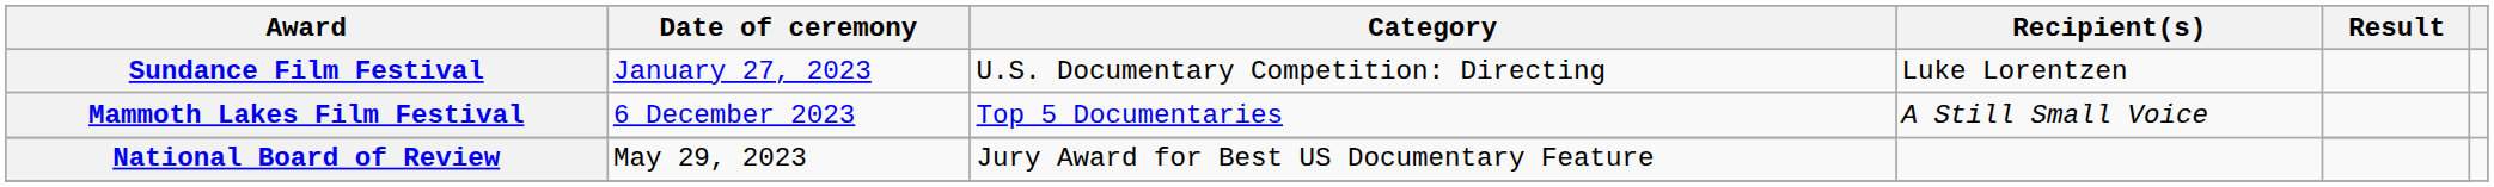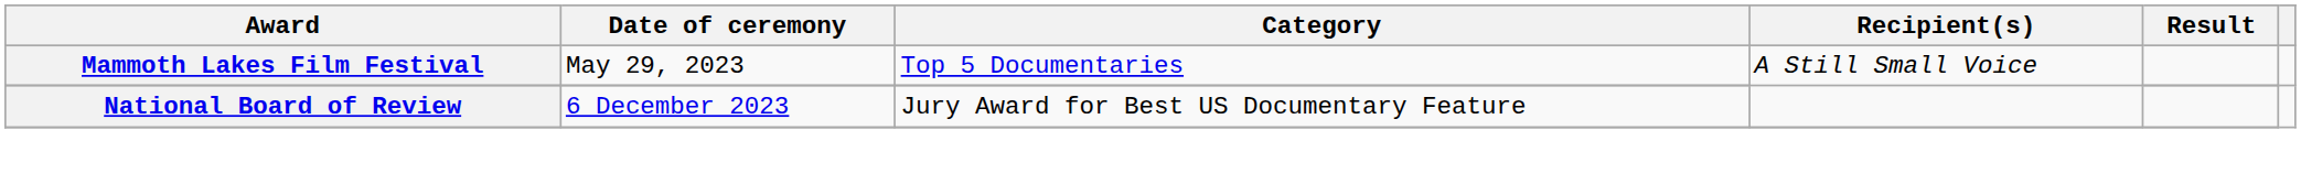- row: Sundance Film Festival | January 27, 2023 | U.S. Documentary Competition: Directing | Luke Lorentzen
Mammoth Lakes Film Festival | Date of ceremony: 6 December 2023 -> May 29, 2023
National Board of Review | Date of ceremony: May 29, 2023 -> 6 December 2023
